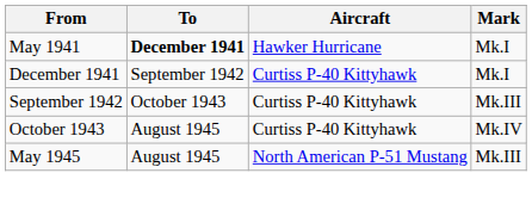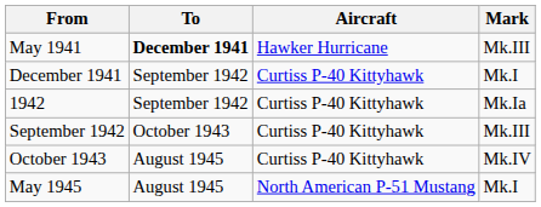May 1941 | Mark: Mk.I -> Mk.III
+ row: 1942 | September 1942 | Curtiss P-40 Kittyhawk | Mk.Ia
May 1945 | Mark: Mk.III -> Mk.I
